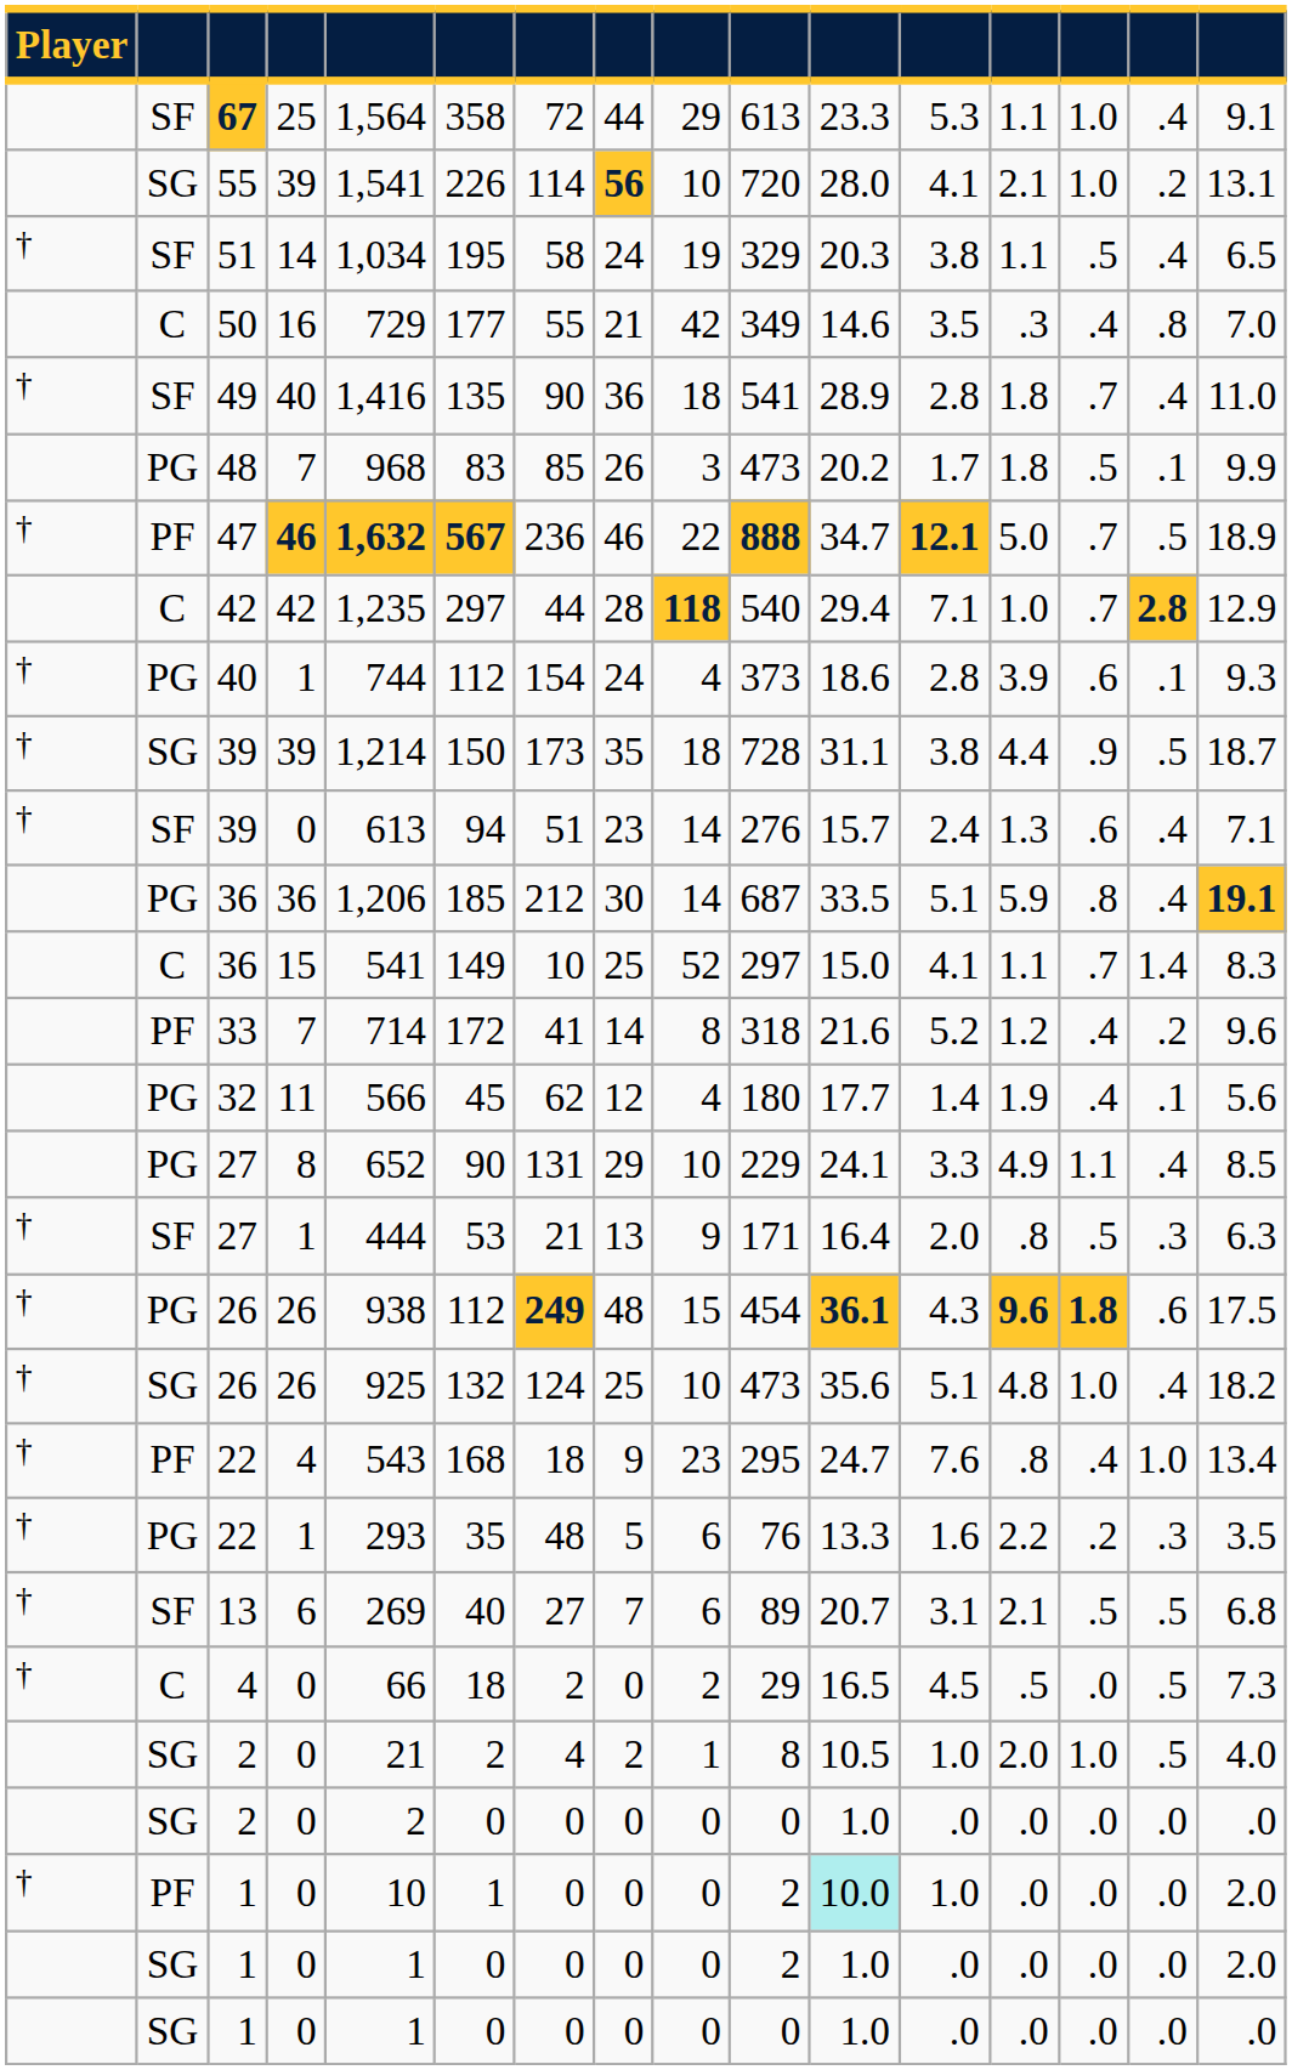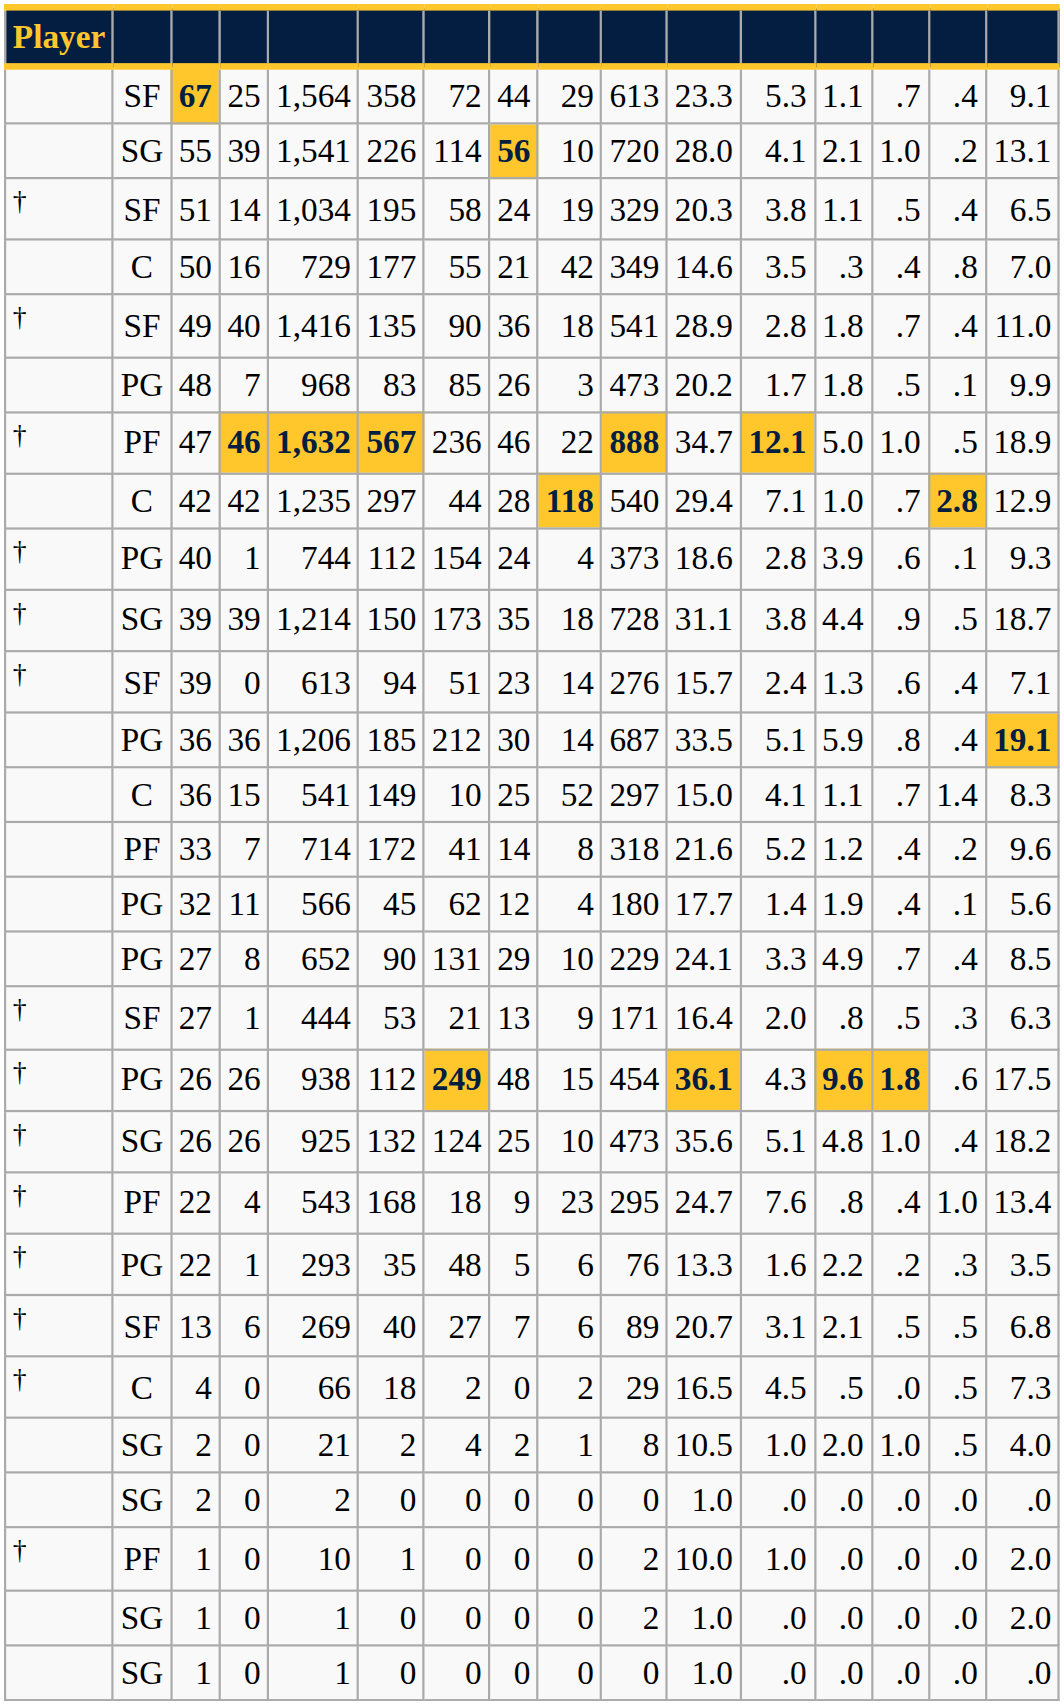67 | column 14: 1.0 -> .7
47 | column 14: .7 -> 1.0
PG / 27 | column 14: 1.1 -> .7
PF / 1 | column 11: paleturquoise background -> no background
